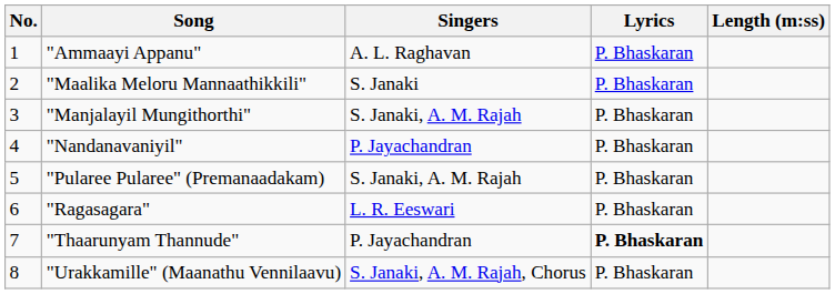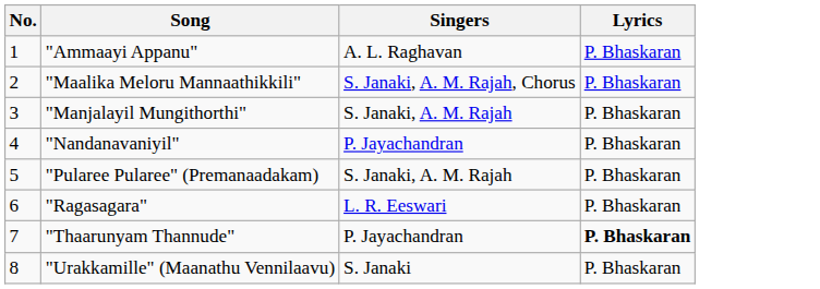- column: Length (m:ss)
"Maalika Meloru Mannaathikkili" | Singers: S. Janaki -> S. Janaki, A. M. Rajah, Chorus
"Urakkamille" (Maanathu Vennilaavu) | Singers: S. Janaki, A. M. Rajah, Chorus -> S. Janaki
